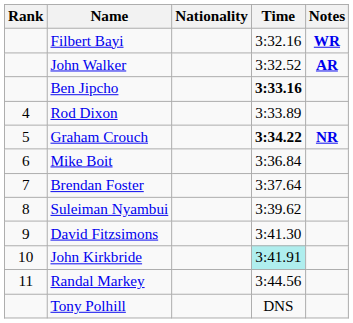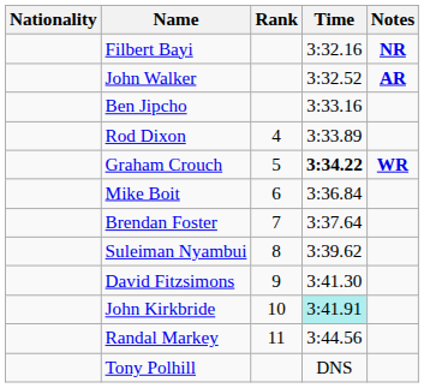columns swapped: Rank <-> Nationality
Filbert Bayi | Notes: WR -> NR
Ben Jipcho | Time: bold -> normal
Graham Crouch | Notes: NR -> WR
